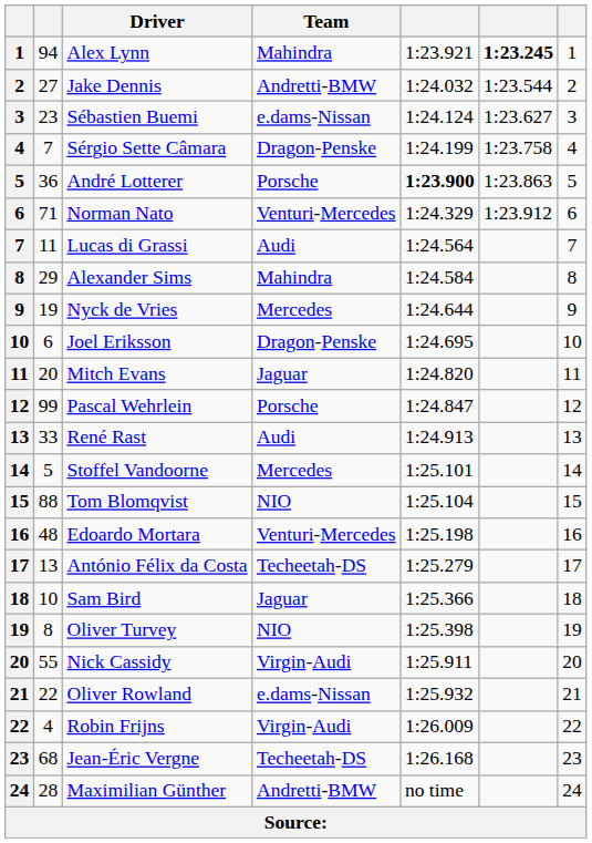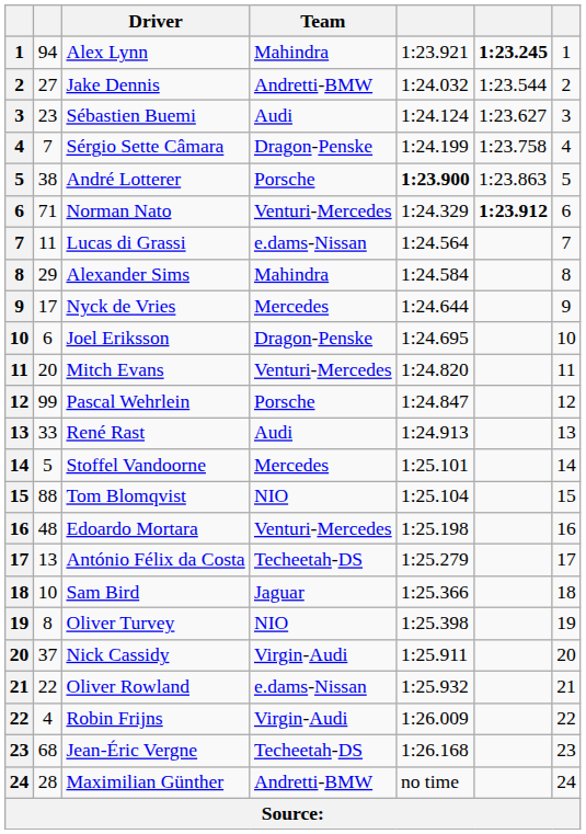Sébastien Buemi | Team: e.dams-Nissan -> Audi
André Lotterer | column 2: 36 -> 38
Norman Nato | column 6: normal -> bold
Lucas di Grassi | Team: Audi -> e.dams-Nissan
Nyck de Vries | column 2: 19 -> 17
Mitch Evans | Team: Jaguar -> Venturi-Mercedes
Nick Cassidy | column 2: 55 -> 37
